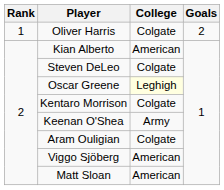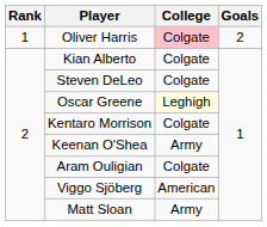Oliver Harris | College: no background -> pink background
Kian Alberto | College: American -> Colgate
Matt Sloan | College: American -> Army
